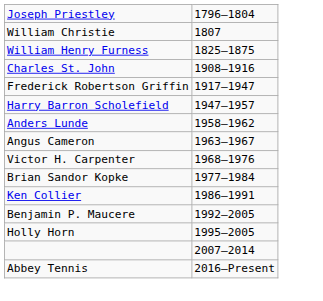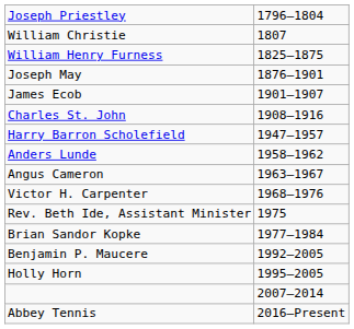+ row: Joseph May | 1876–1901
+ row: James Ecob | 1901–1907
- row: Frederick Robertson Griffin | 1917–1947
+ row: Rev. Beth Ide, Assistant Minister | 1975
- row: Ken Collier | 1986–1991
